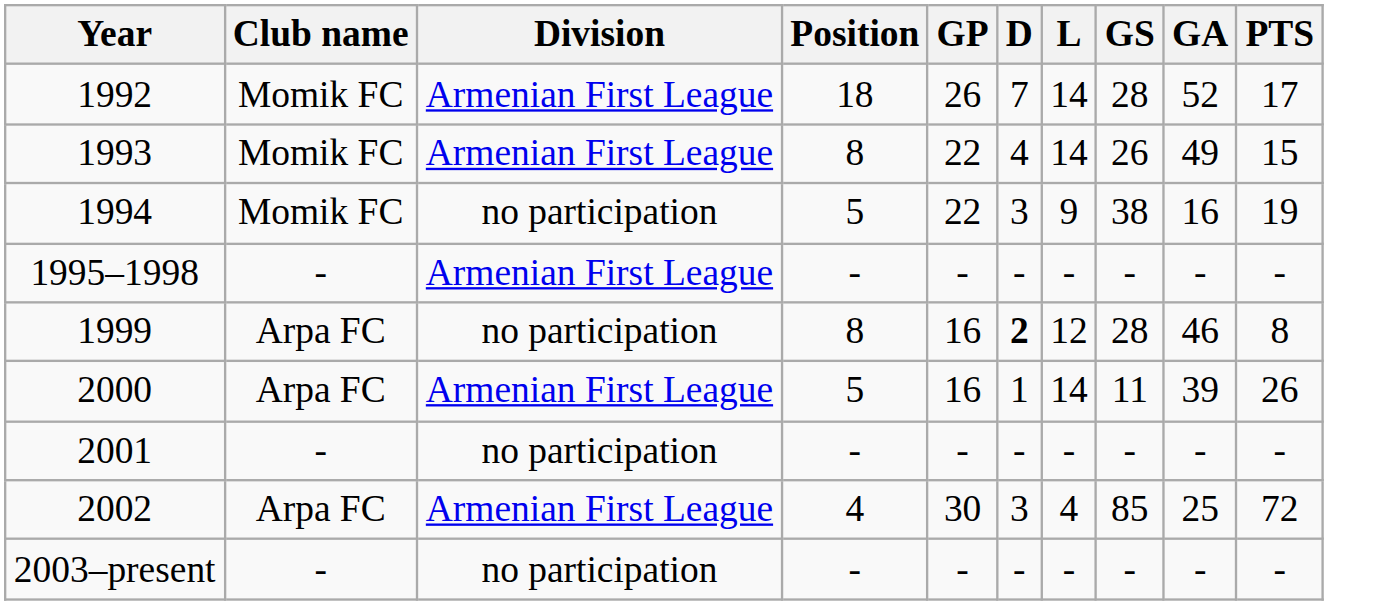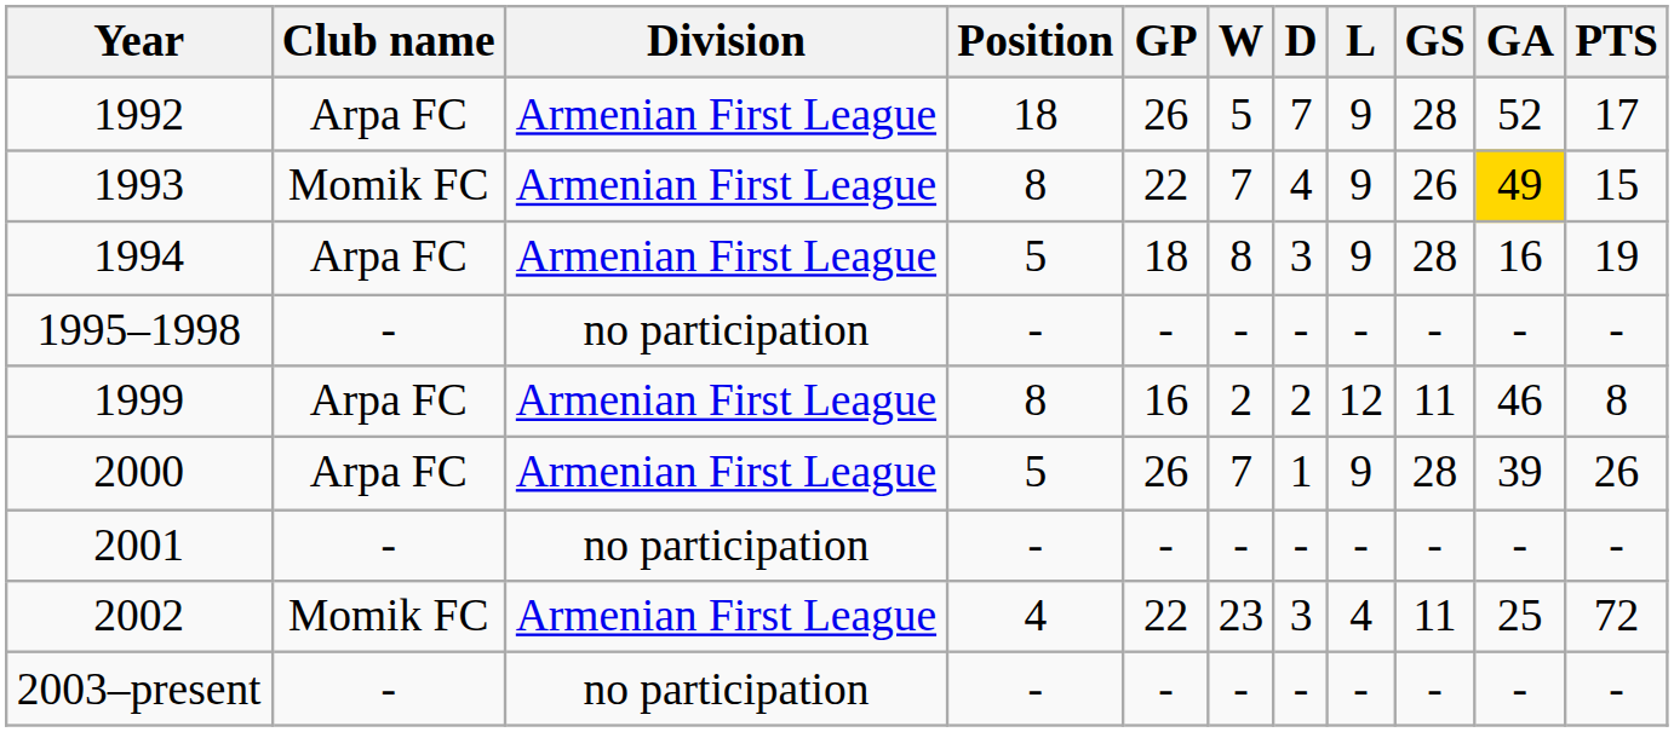+ column: W | 5 | 7 | 8 | - | 2 | 7 | - | 23 | -
1992 | Club name: Momik FC -> Arpa FC
1992 | L: 14 -> 9
1993 | L: 14 -> 9
1993 | GA: no background -> gold background
1994 | Club name: Momik FC -> Arpa FC
1994 | Division: no participation -> Armenian First League
1994 | GP: 22 -> 18
1994 | GS: 38 -> 28
1995–1998 | Division: Armenian First League -> no participation
1999 | Division: no participation -> Armenian First League
1999 | D: bold -> normal
1999 | GS: 28 -> 11
2000 | GP: 16 -> 26
2000 | L: 14 -> 9
2000 | GS: 11 -> 28
2002 | Club name: Arpa FC -> Momik FC
2002 | GP: 30 -> 22
2002 | GS: 85 -> 11
